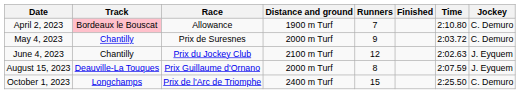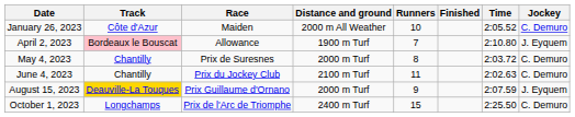+ row: January 26, 2023 | Côte d'Azur | Maiden | 2000 m All Weather | 10 | 2:05.52 | C. Demuro
April 2, 2023 | Jockey: C. Demuro -> J. Eyquem
May 4, 2023 | Runners: 9 -> 8
June 4, 2023 | Runners: 12 -> 11
June 4, 2023 | Jockey: J. Eyquem -> C. Demuro
August 15, 2023 | Track: no background -> gold background
August 15, 2023 | Runners: 8 -> 9
